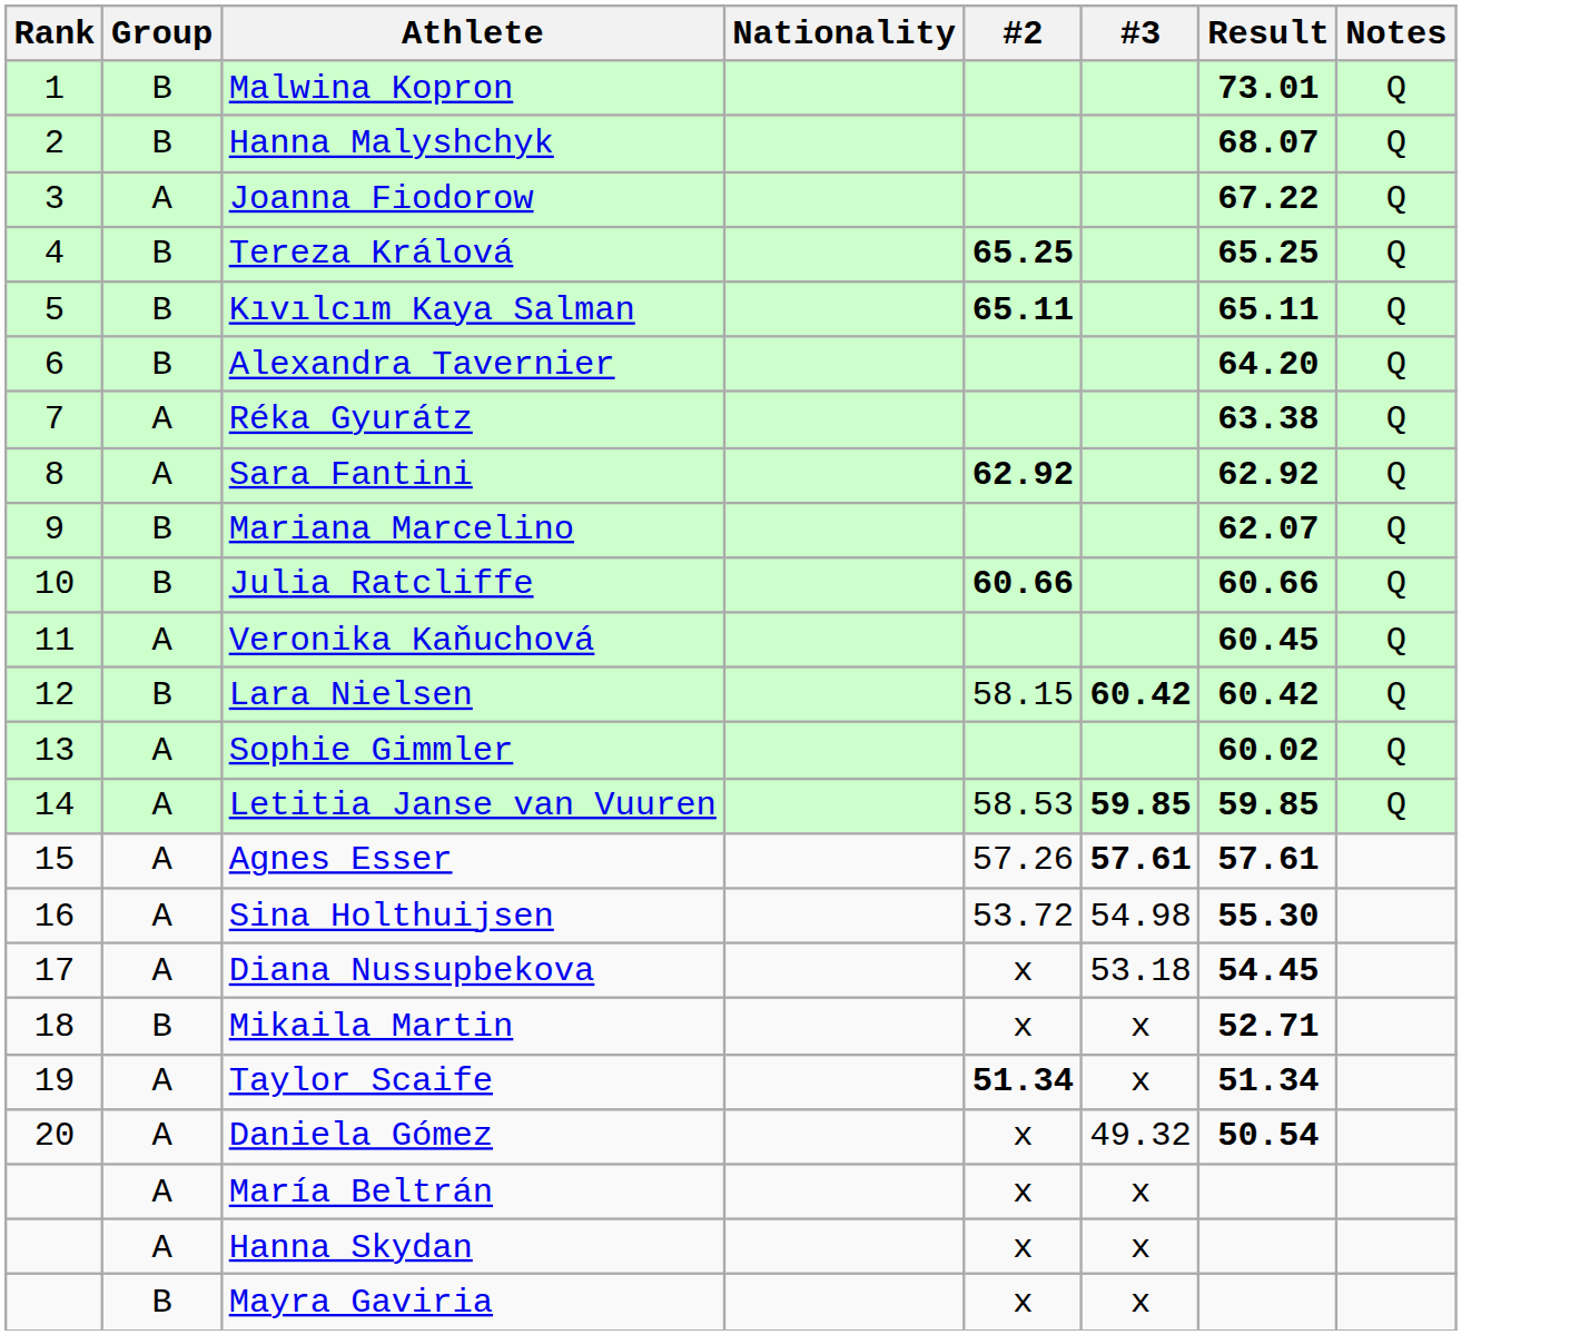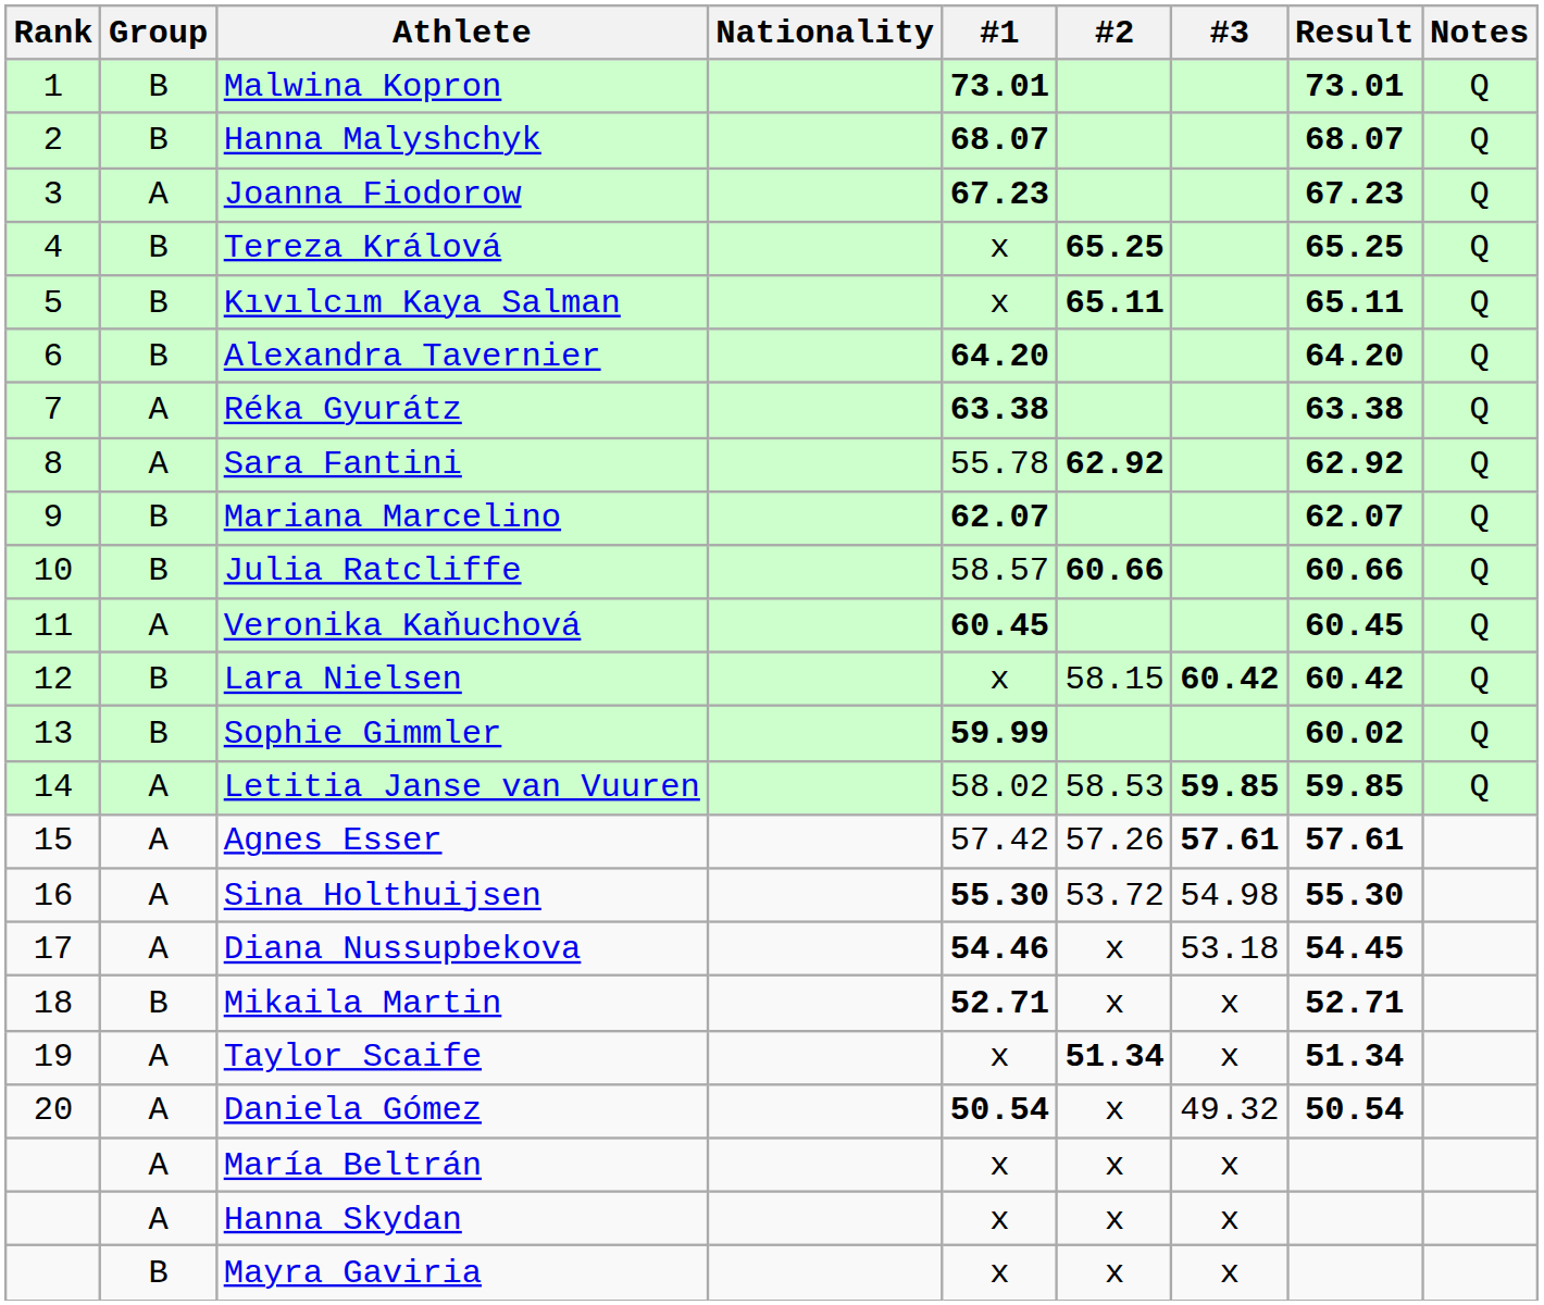+ column: #1 | 73.01 | 68.07 | 67.23 | x | x | 64.20 | 63.38 | 55.78 | 62.07 | 58.57 | 60.45 | x | 59.99 | 58.02 | 57.42 | 55.30 | 54.46 | 52.71 | x | 50.54 | x | x | x
Joanna Fiodorow | Result: 67.22 -> 67.23
Sophie Gimmler | Group: A -> B
